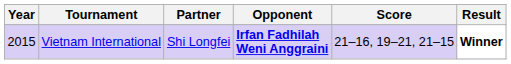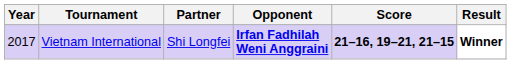Vietnam International | Year: 2015 -> 2017
Vietnam International | Score: normal -> bold
